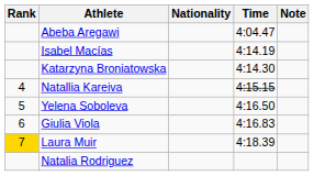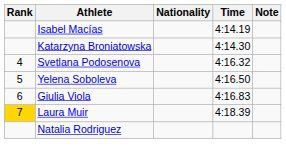- row: Abeba Aregawi | 4:04.47
- row: 4 | Natallia Kareiva | 4:15.15
+ row: 4 | Svetlana Podosenova | 4:16.32
